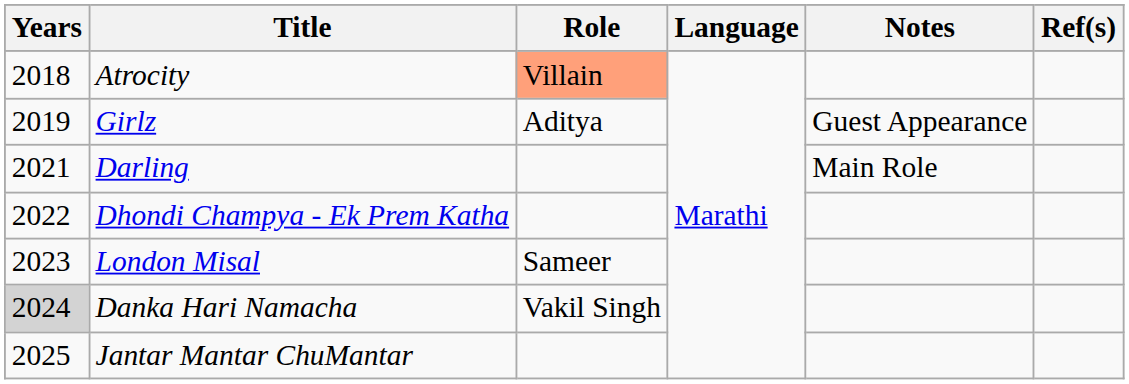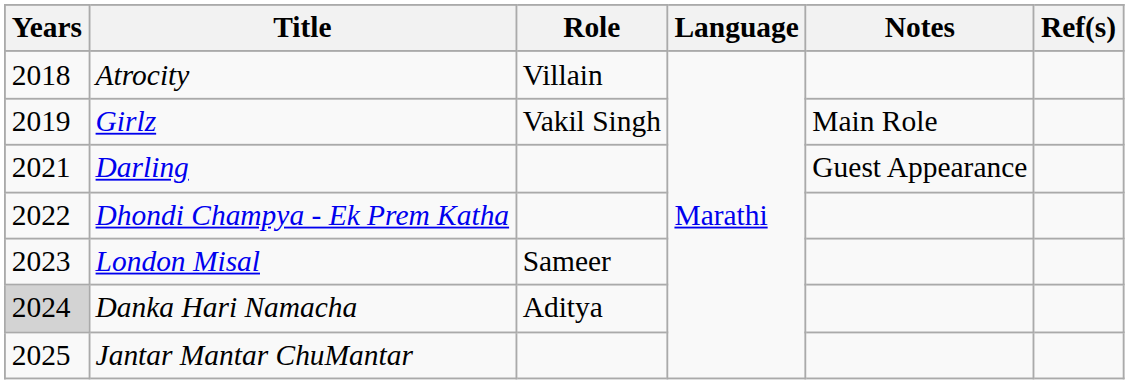Atrocity | Role: lightsalmon background -> no background
Girlz | Role: Aditya -> Vakil Singh
Girlz | Notes: Guest Appearance -> Main Role
Darling | Notes: Main Role -> Guest Appearance
Danka Hari Namacha | Role: Vakil Singh -> Aditya
